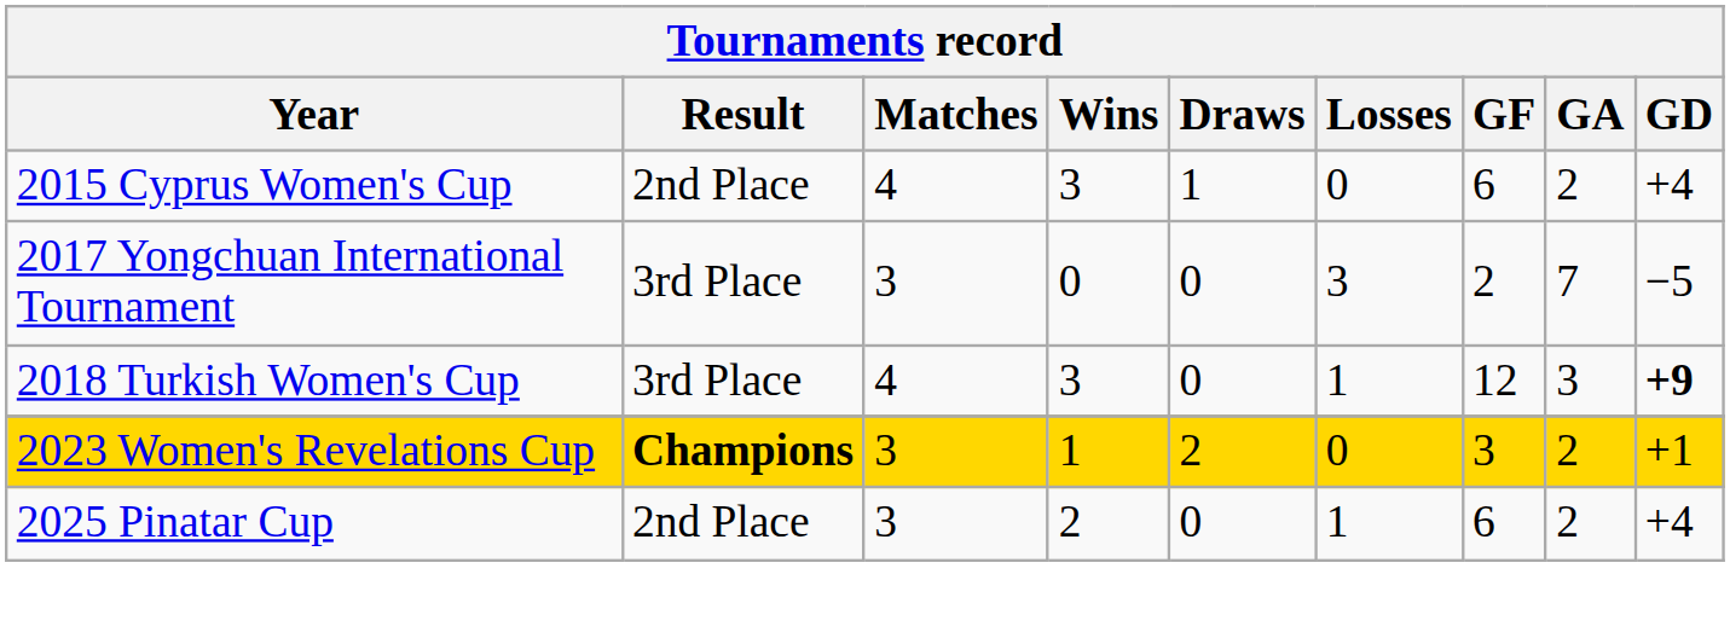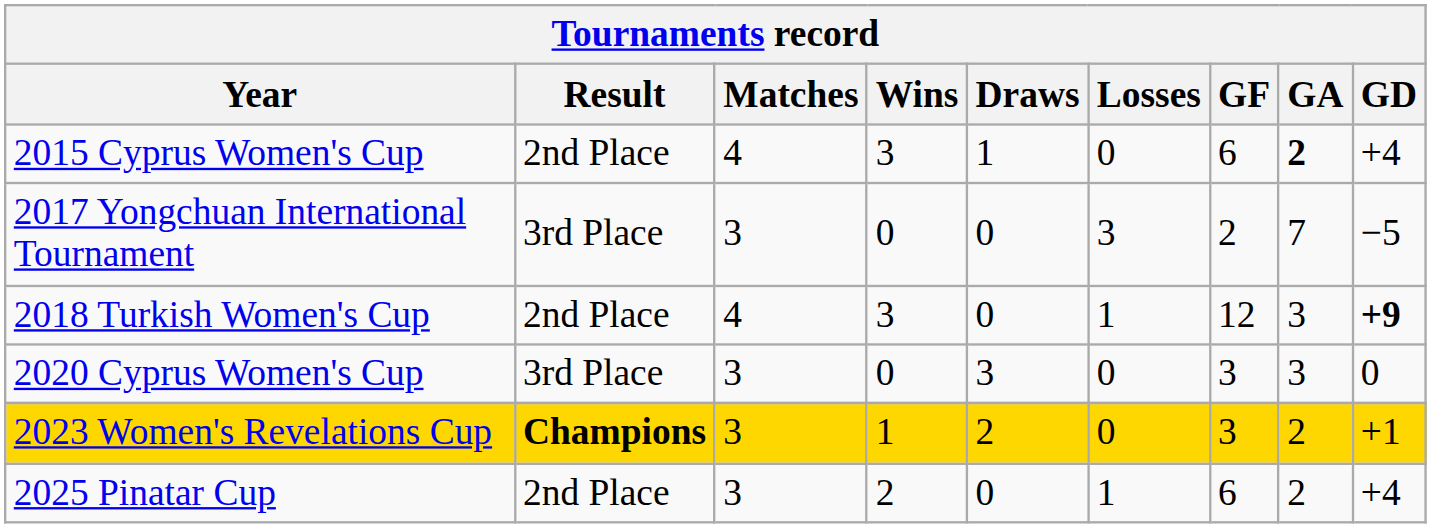2015 Cyprus Women's Cup | GA: normal -> bold
2018 Turkish Women's Cup | Result: 3rd Place -> 2nd Place
+ row: 2020 Cyprus Women's Cup | 3rd Place | 3 | 0 | 3 | 0 | 3 | 3 | 0
